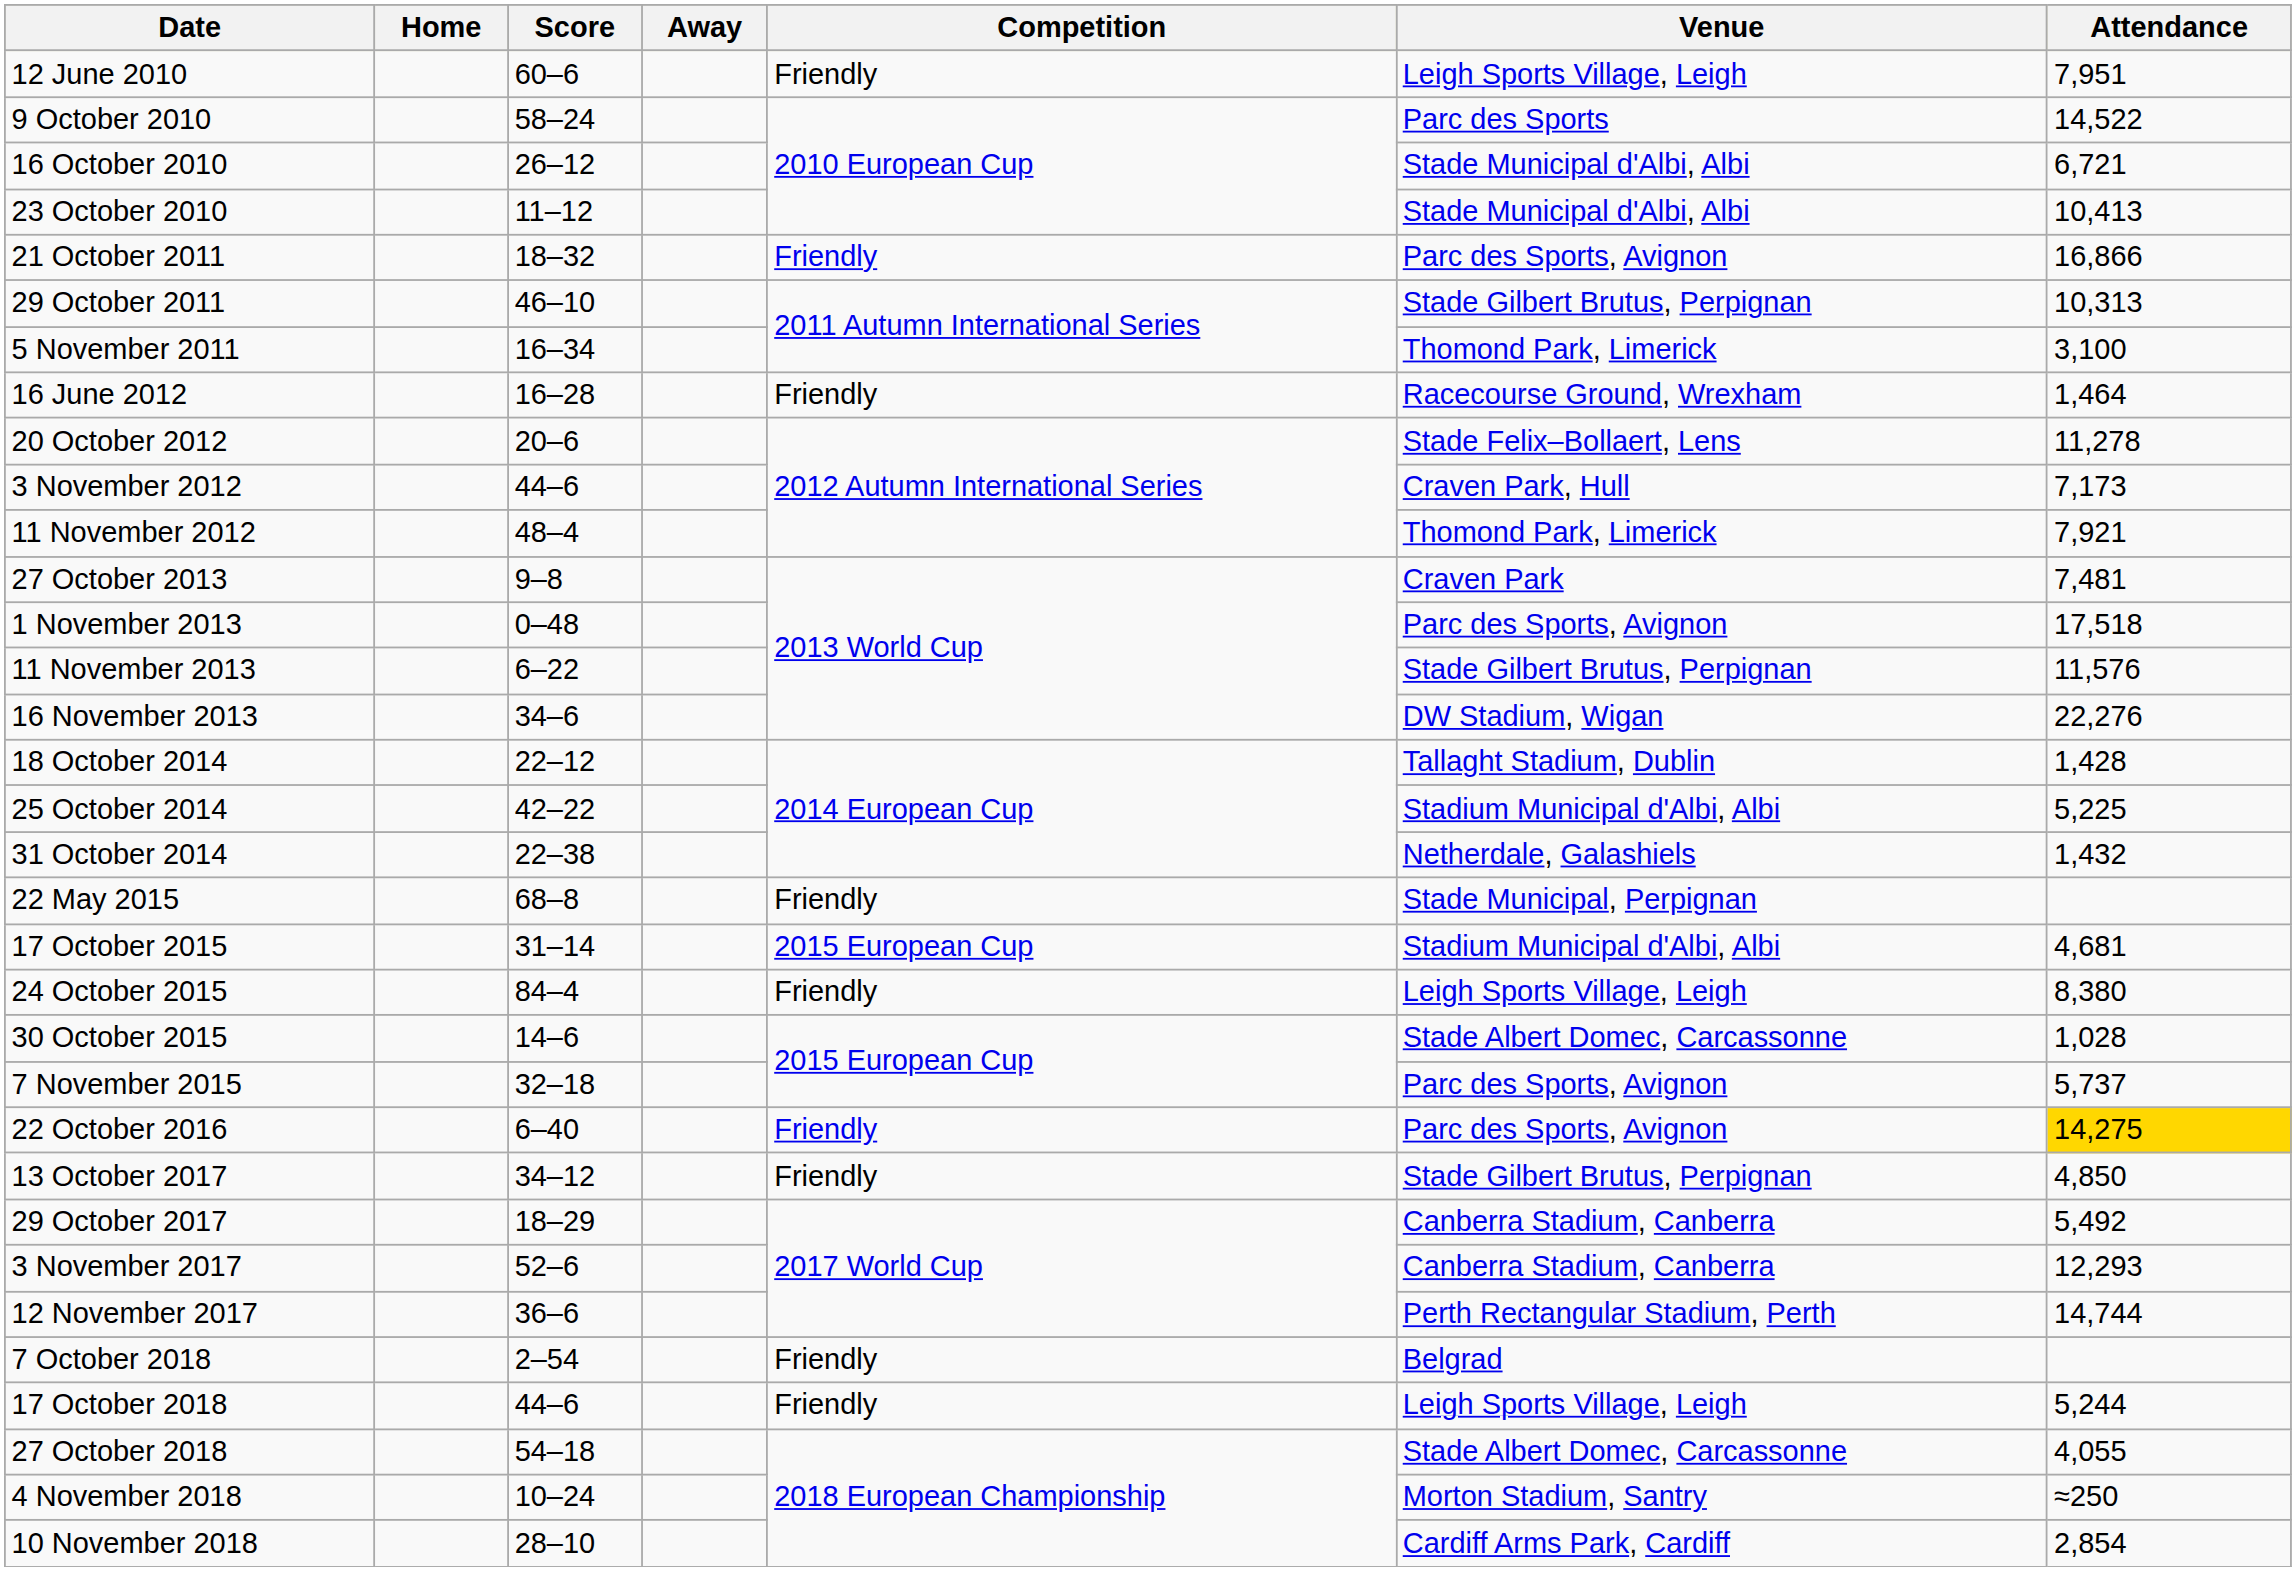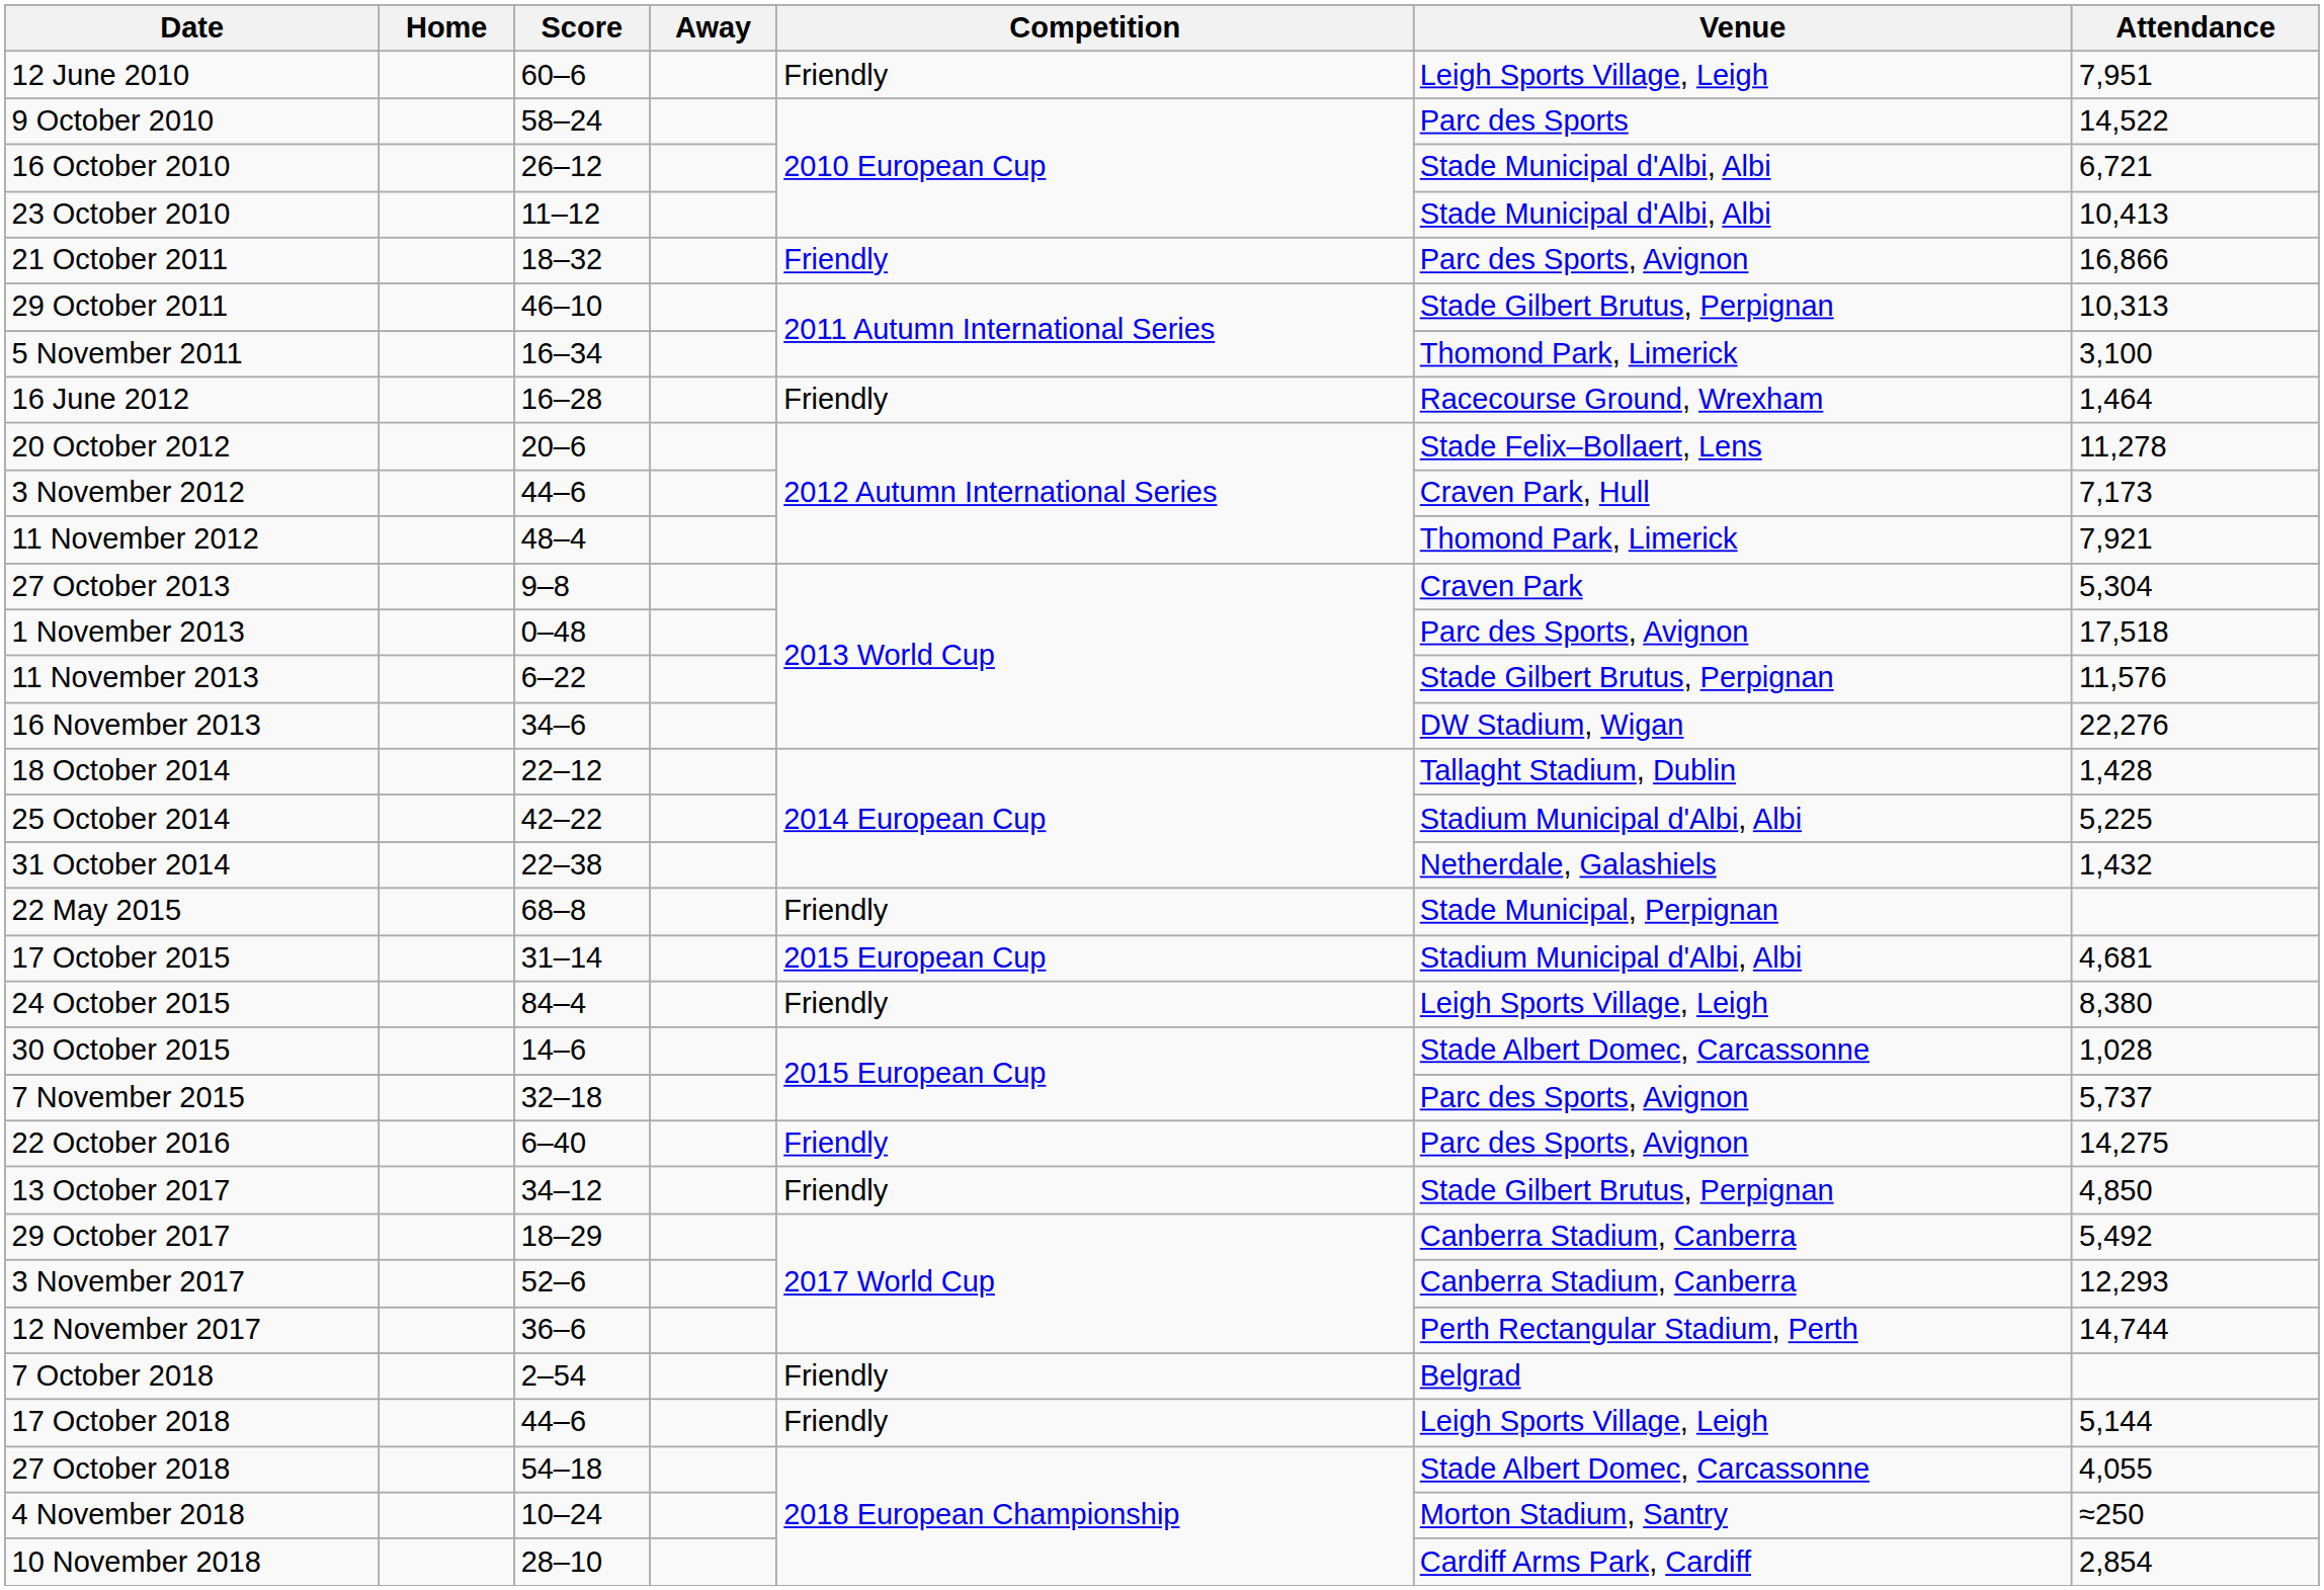27 October 2013 | Attendance: 7,481 -> 5,304
22 October 2016 | Attendance: gold background -> no background
17 October 2018 | Attendance: 5,244 -> 5,144
